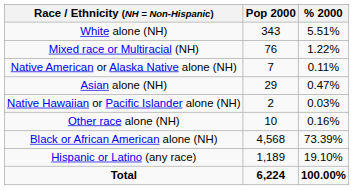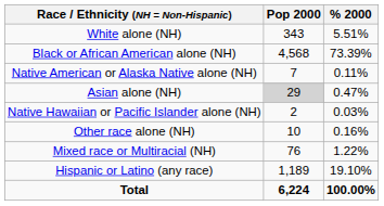rows swapped: Black or African American alone (NH) <-> Mixed race or Multiracial (NH)
Asian alone (NH) | Pop 2000: no background -> lightgrey background
